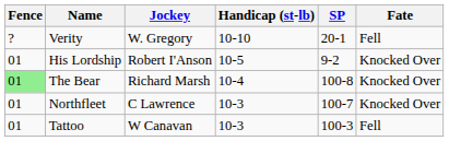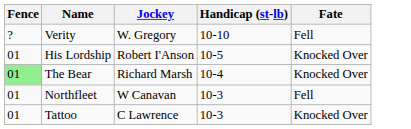- column: SP | 20-1 | 9-2 | 100-8 | 100-7 | 100-3
Northfleet | Jockey: C Lawrence -> W Canavan
Northfleet | Fate: Knocked Over -> Fell
Tattoo | Jockey: W Canavan -> C Lawrence
Tattoo | Fate: Fell -> Knocked Over
